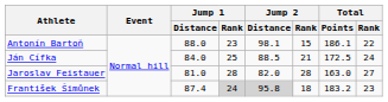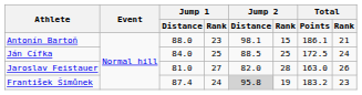Antonín Bartoň | Total / Rank: 22 -> 21
Ján Cífka | Jump 2 / Rank: 21 -> 25
Jaroslav Feistauer | Jump 1 / Rank: 28 -> 27
Jaroslav Feistauer | Total / Rank: 27 -> 26
František Šimůnek | Jump 1 / Rank: lightgrey background -> no background
František Šimůnek | Jump 2 / Rank: 18 -> 19
